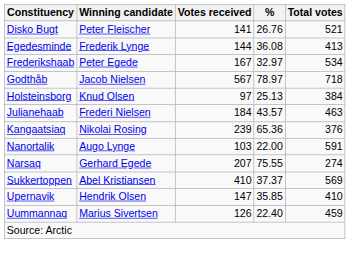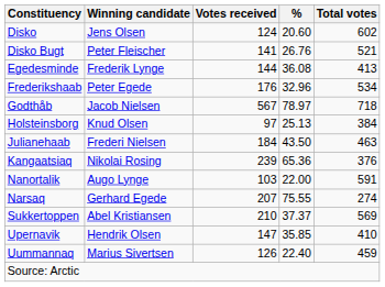+ row: Disko | Jens Olsen | 124 | 20.60 | 602
Frederikshaab | Votes received: 167 -> 176
Frederikshaab | %: 32.97 -> 32.96
Julianehaab | %: 43.57 -> 43.50
Sukkertoppen | Votes received: 410 -> 210
